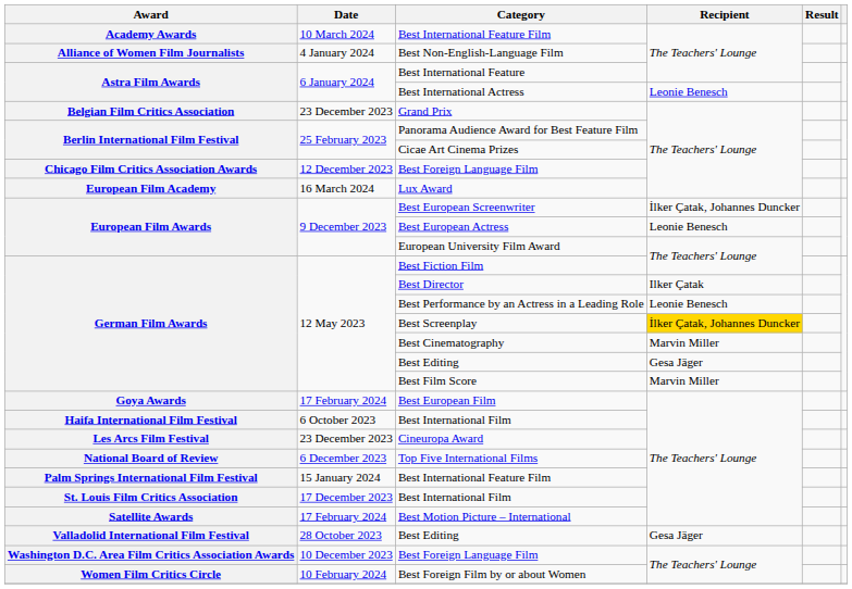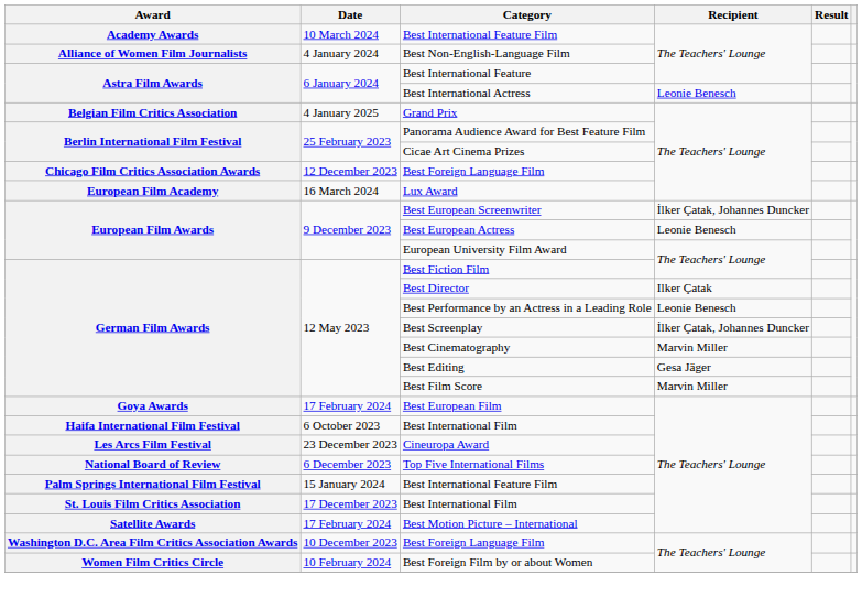Grand Prix | Date: 23 December 2023 -> 4 January 2025
Best Screenplay | Recipient: gold background -> no background
- row: Valladolid International Film Festival | 28 October 2023 | Best Editing | Gesa Jäger
